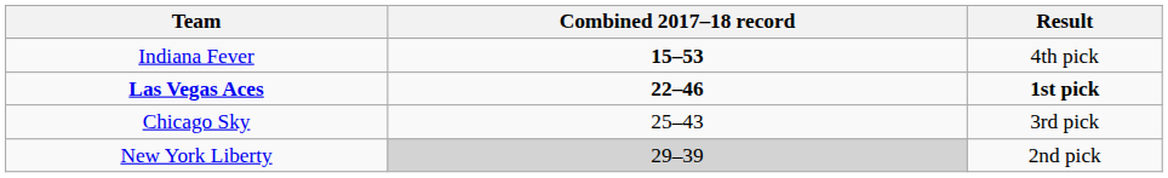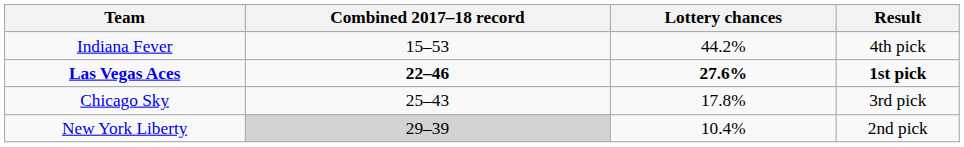+ column: Lottery chances | 44.2% | 27.6% | 17.8% | 10.4%
Indiana Fever | Combined 2017–18 record: bold -> normal
